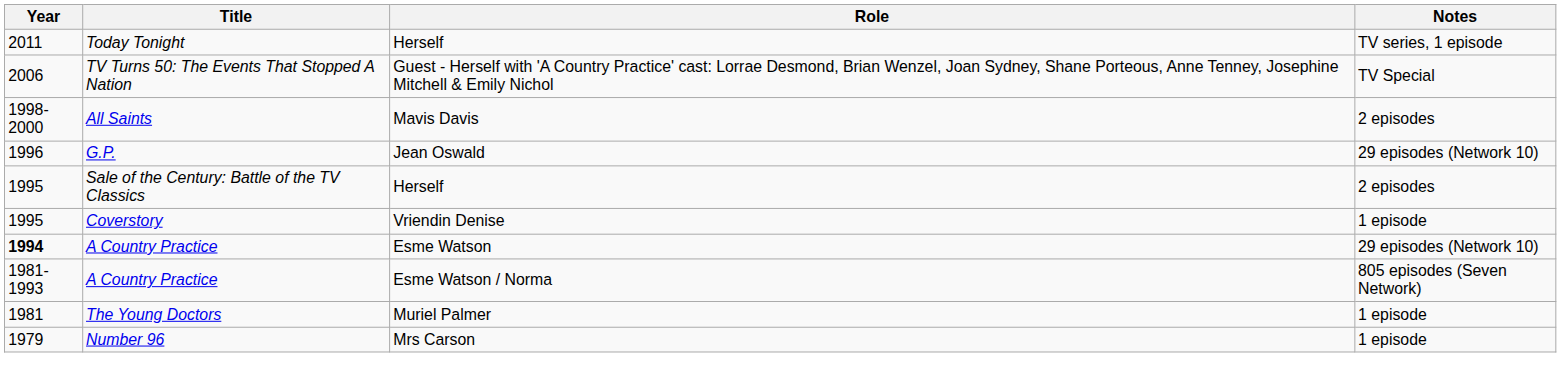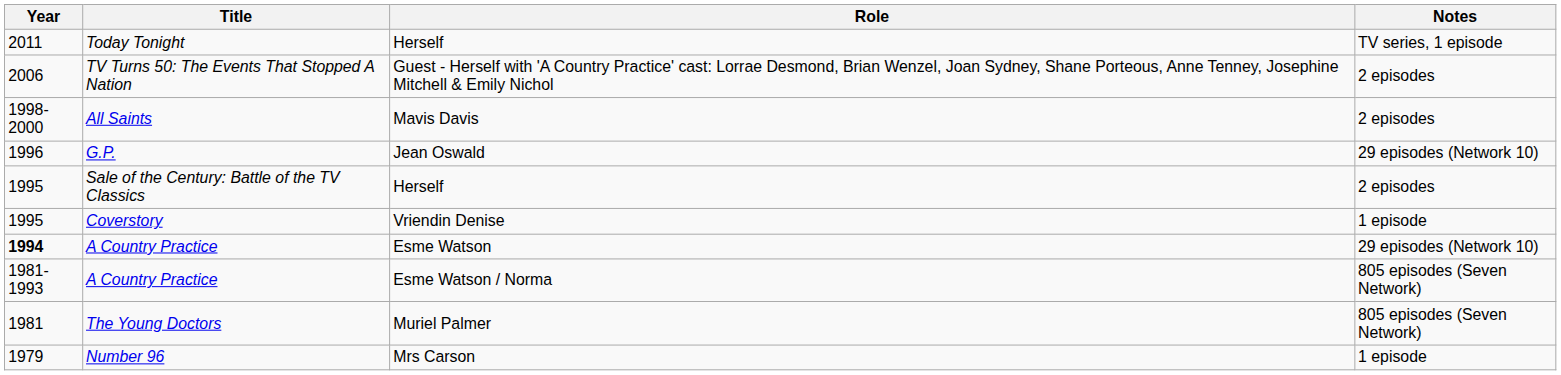TV Turns 50: The Events That Stopped A Nation | Notes: TV Special -> 2 episodes
The Young Doctors | Notes: 1 episode -> 805 episodes (Seven Network)
